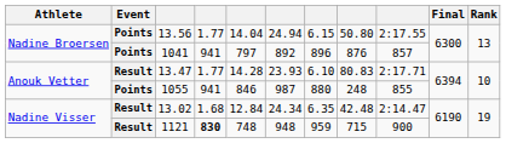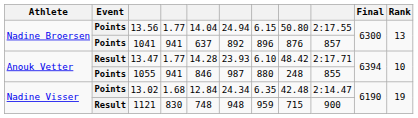1041 | column 5: 797 -> 637
13.47 | column 8: 80.83 -> 48.42
13.02 | Event: Result -> Points
1121 | column 4: bold -> normal
